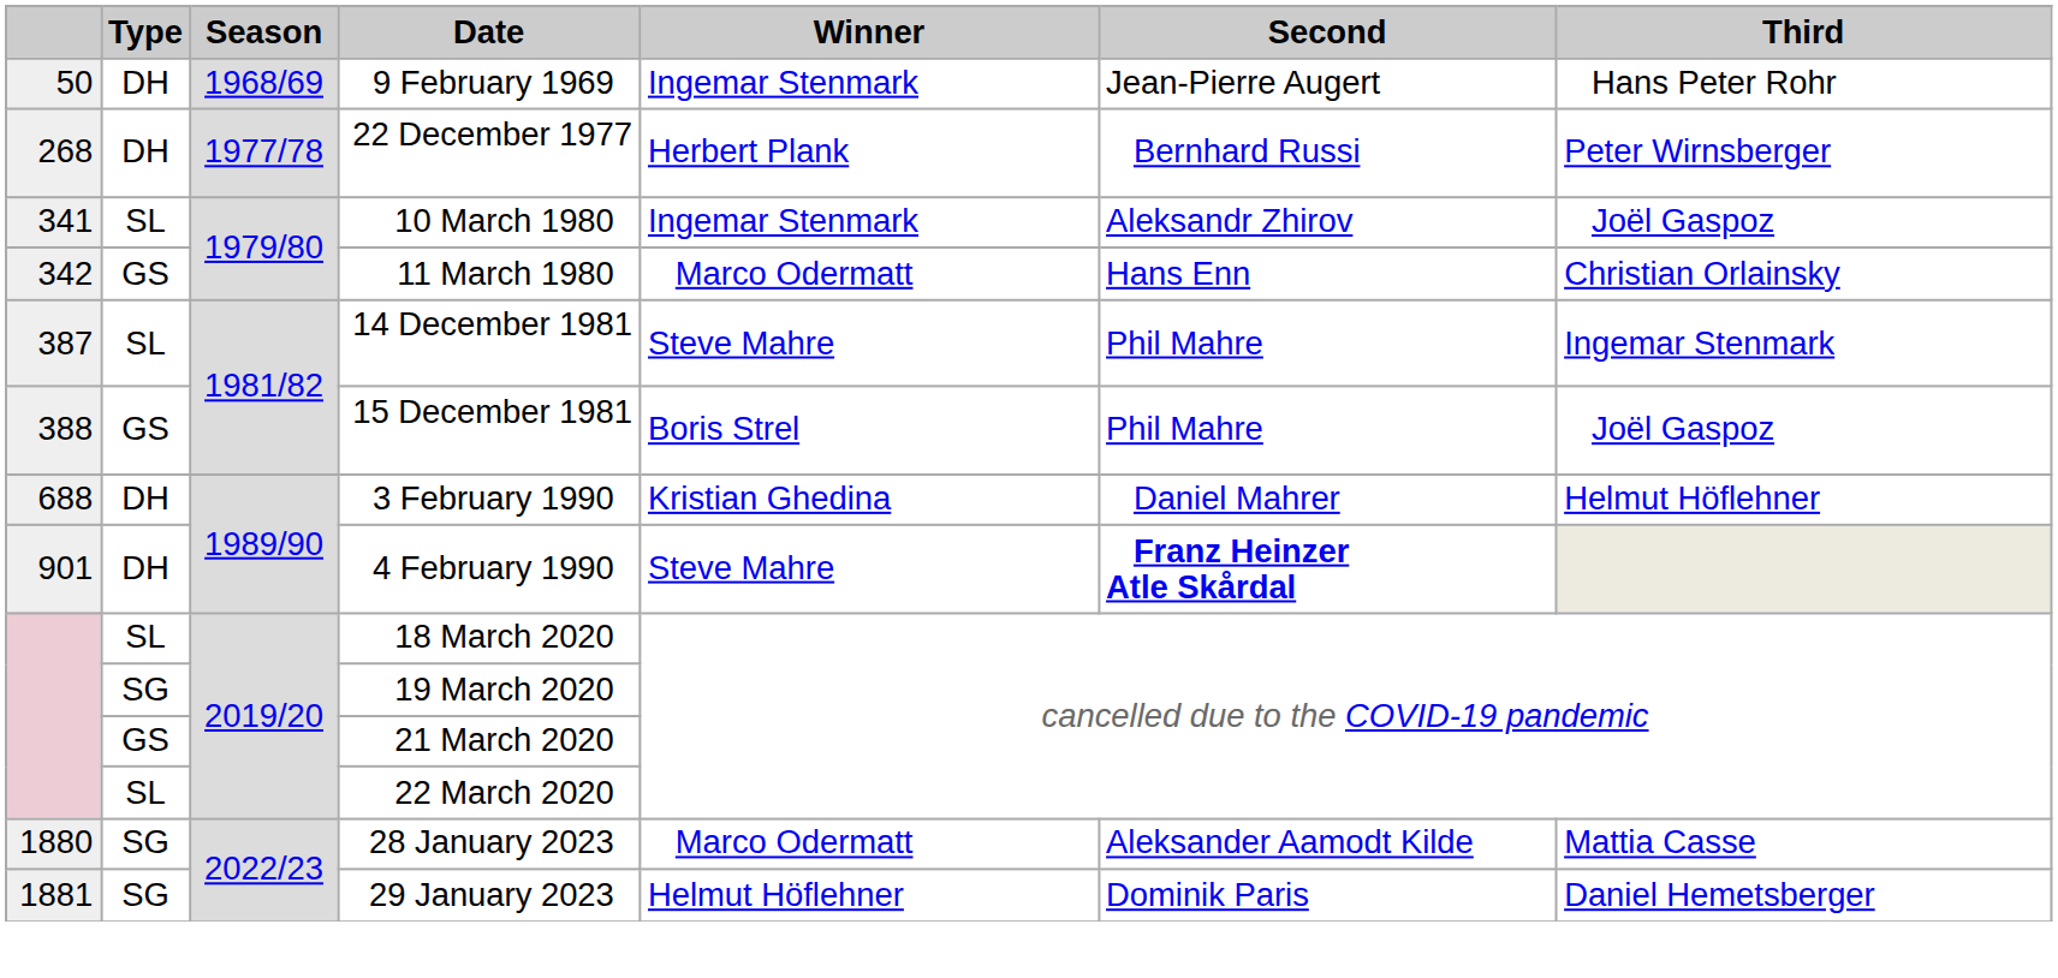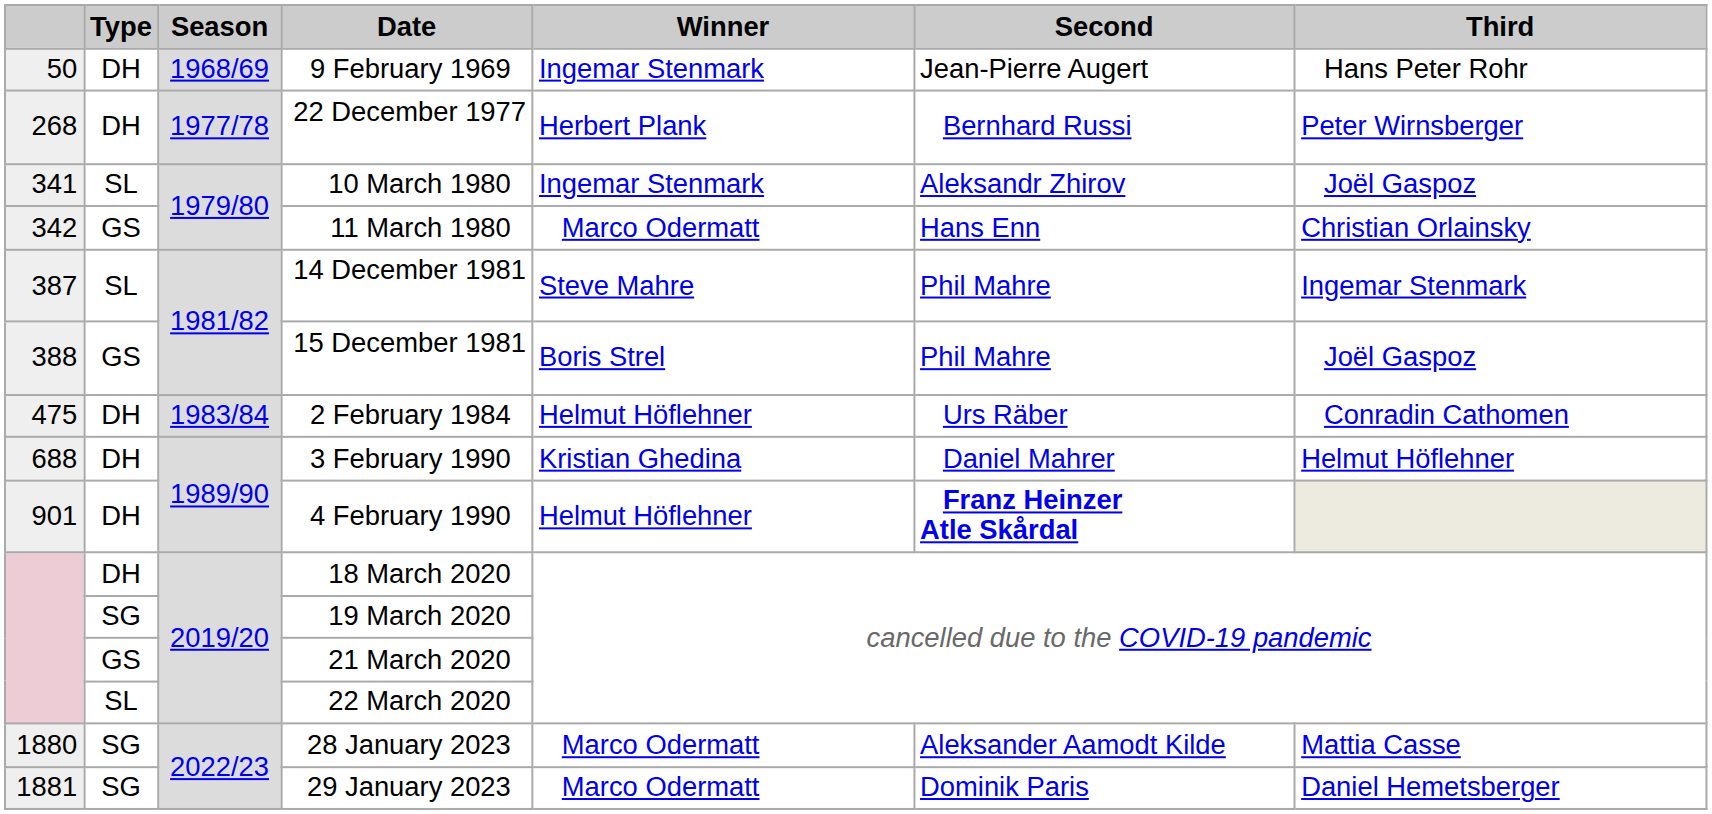+ row: 475 | DH | 1983/84 | 2 February 1984 | Helmut Höflehner | Urs Räber | Conradin Cathomen
4 February 1990 | Winner: Steve Mahre -> Helmut Höflehner
18 March 2020 | Type: SL -> DH
29 January 2023 | Winner: Helmut Höflehner -> Marco Odermatt
